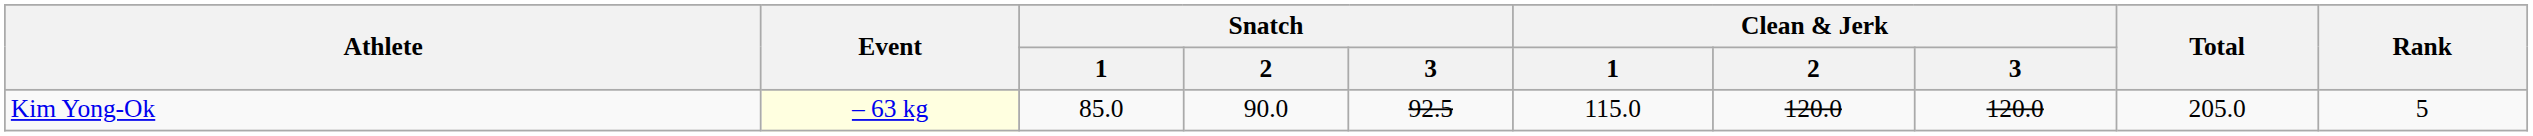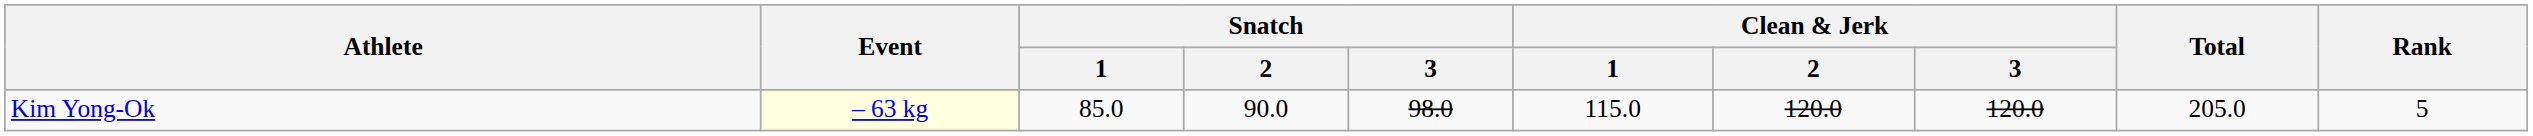Kim Yong-Ok | Snatch / 3: 92.5 -> 98.0
